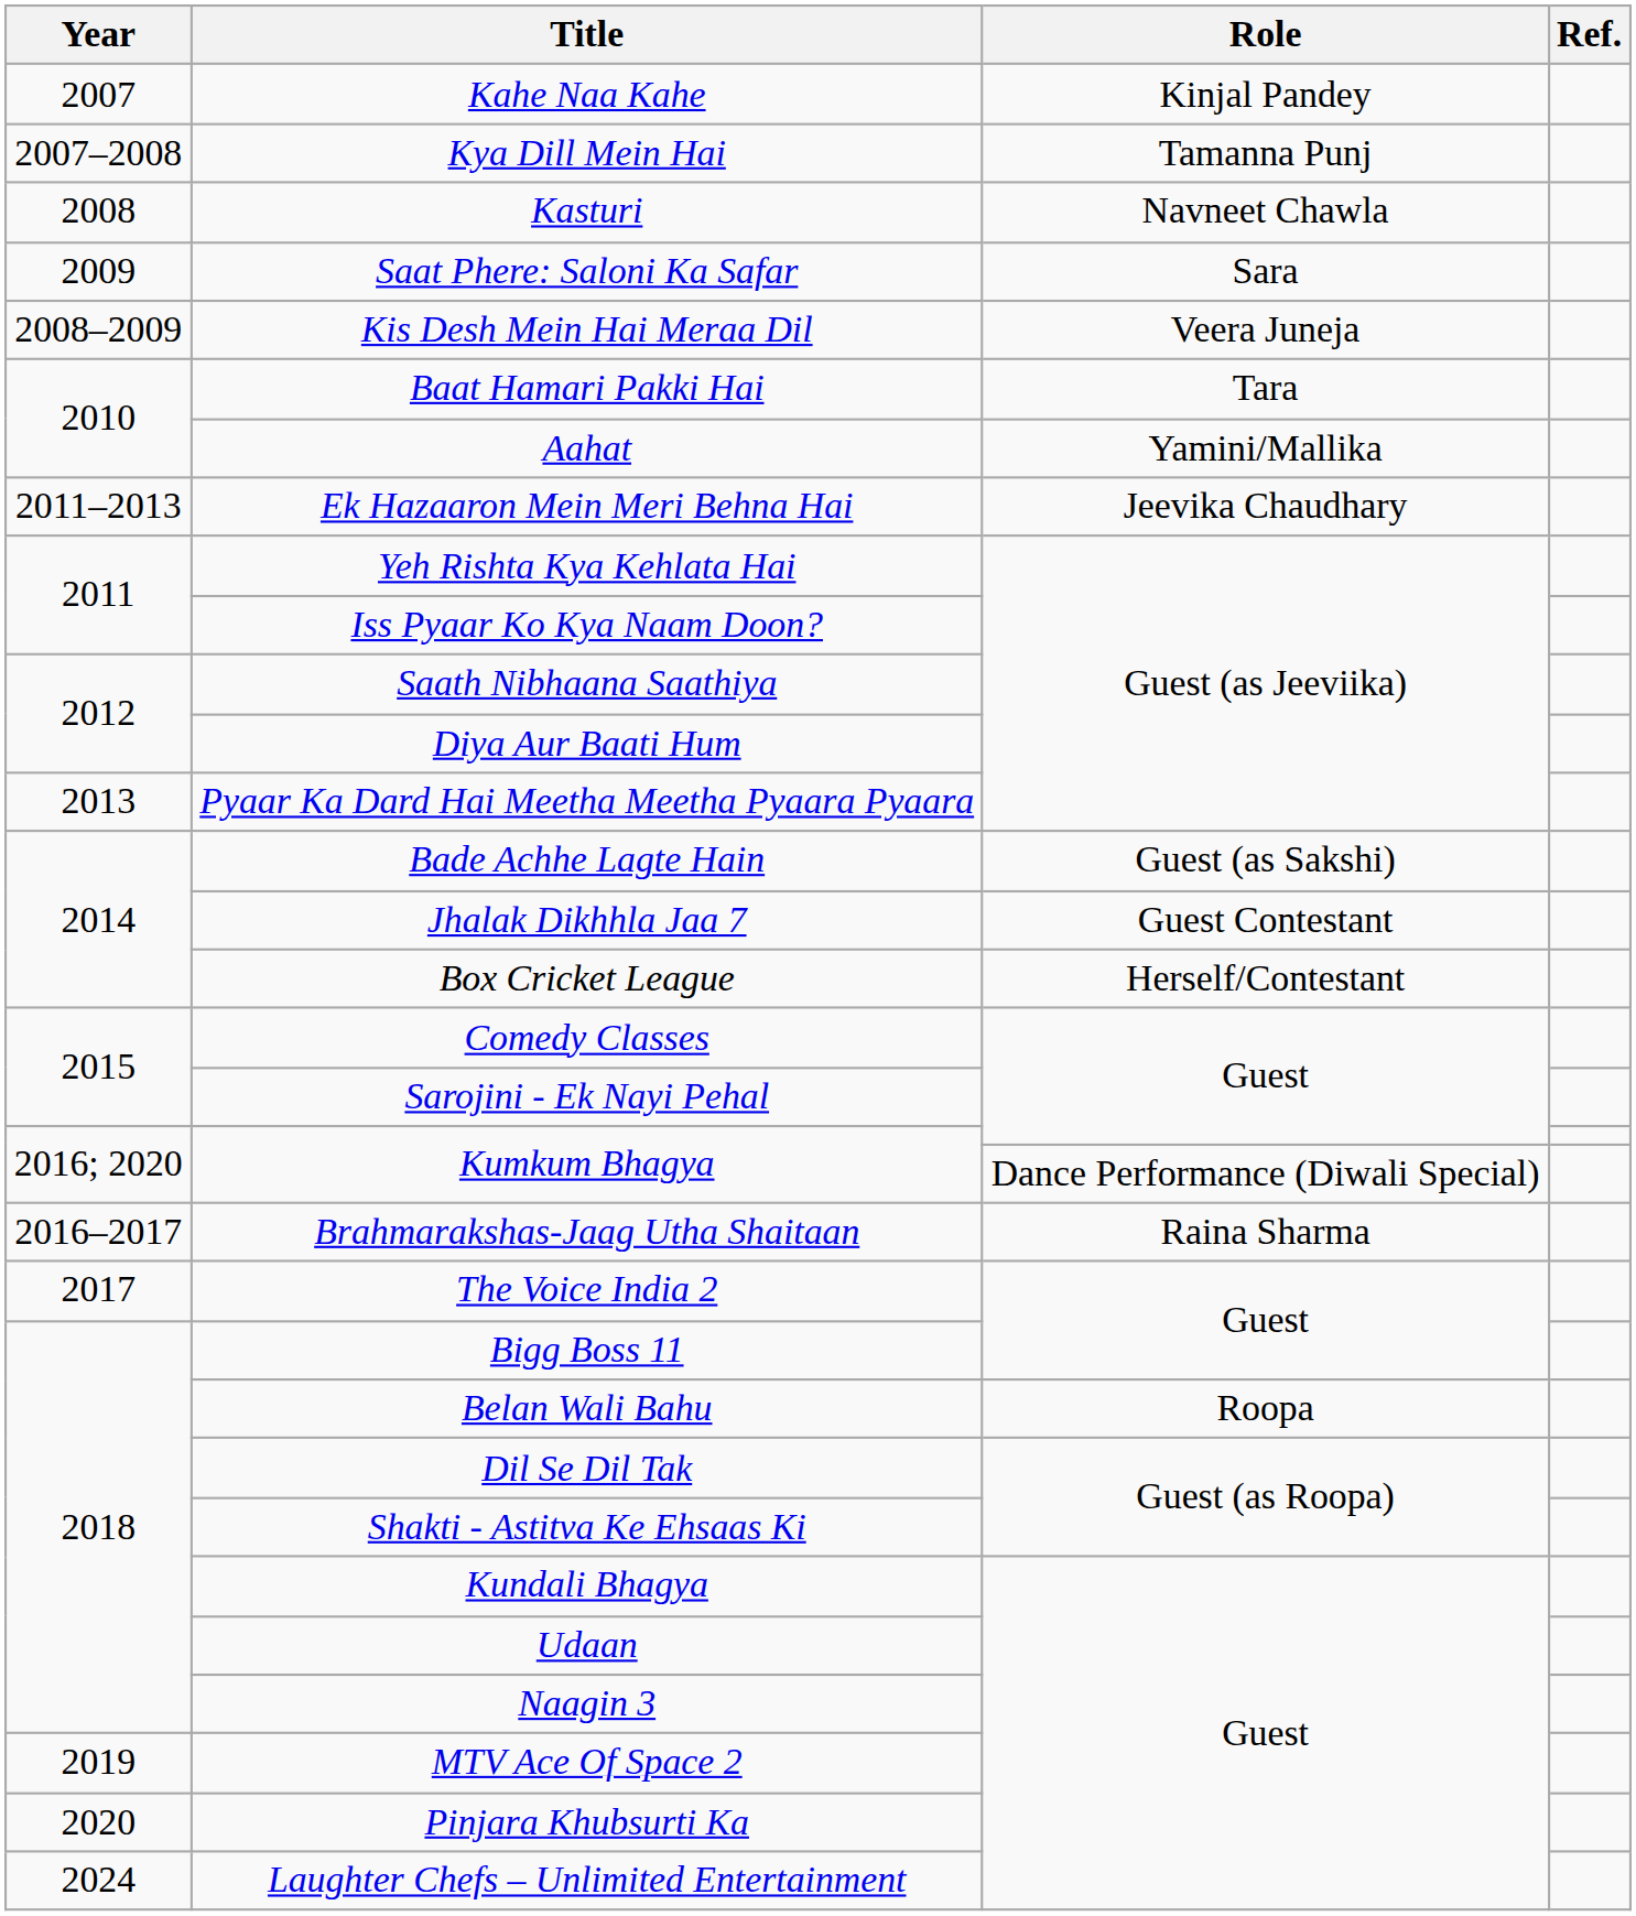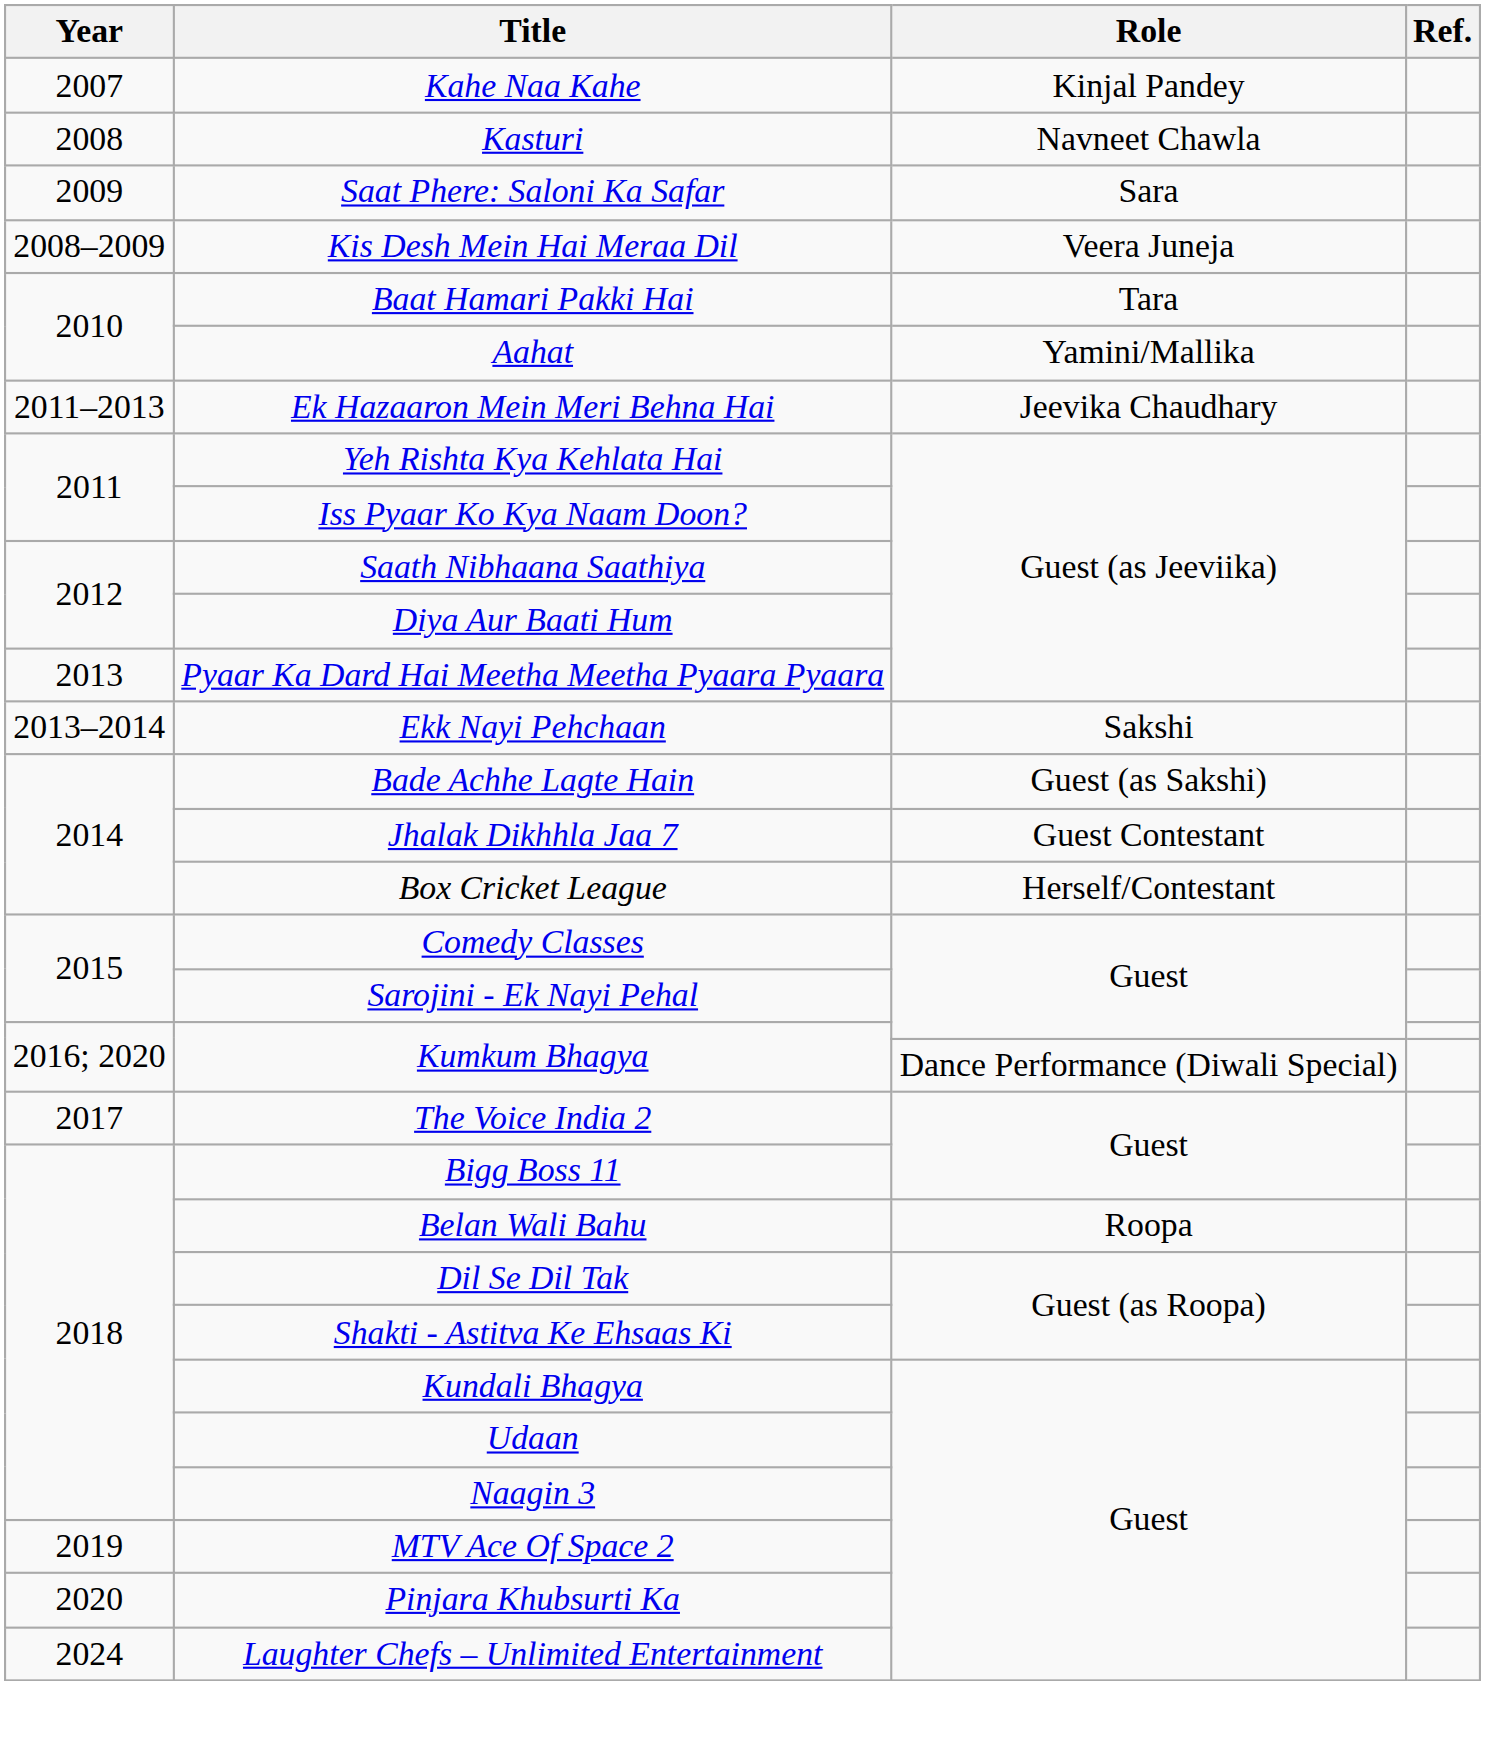- row: 2007–2008 | Kya Dill Mein Hai | Tamanna Punj
+ row: 2013–2014 | Ekk Nayi Pehchaan | Sakshi
- row: 2016–2017 | Brahmarakshas-Jaag Utha Shaitaan | Raina Sharma
